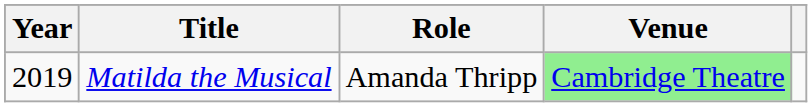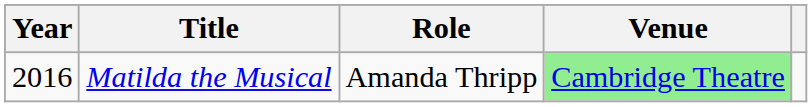Matilda the Musical | Year: 2019 -> 2016
